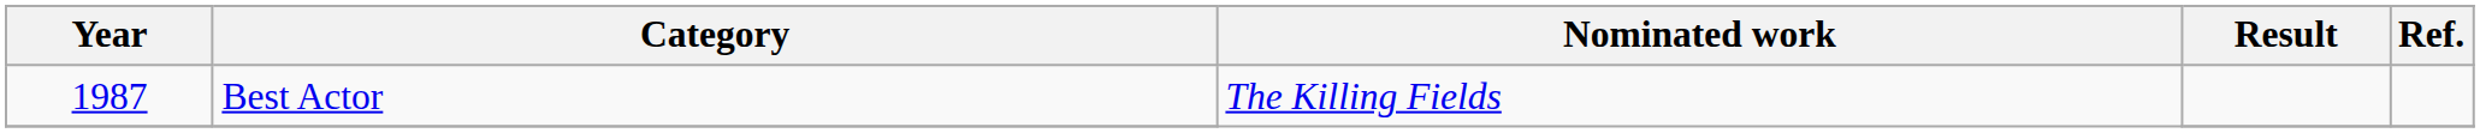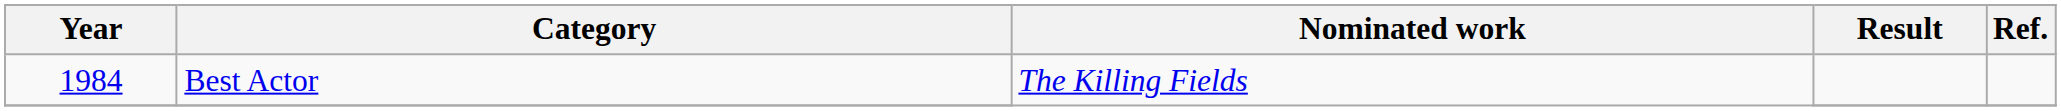Best Actor | Year: 1987 -> 1984
